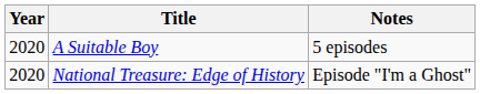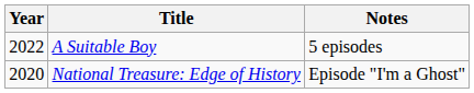A Suitable Boy | Year: 2020 -> 2022
